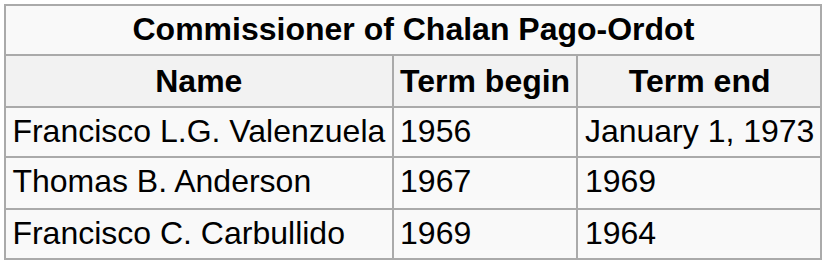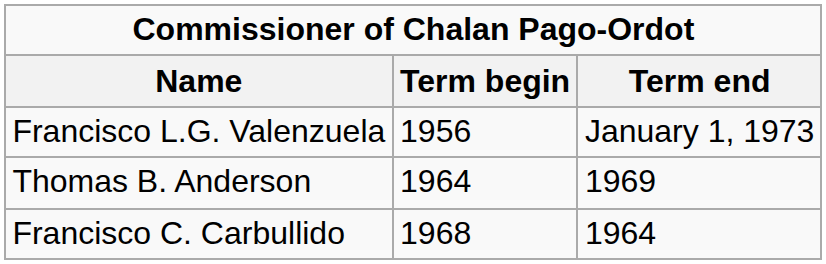Thomas B. Anderson | Term begin: 1967 -> 1964
Francisco C. Carbullido | Term begin: 1969 -> 1968
